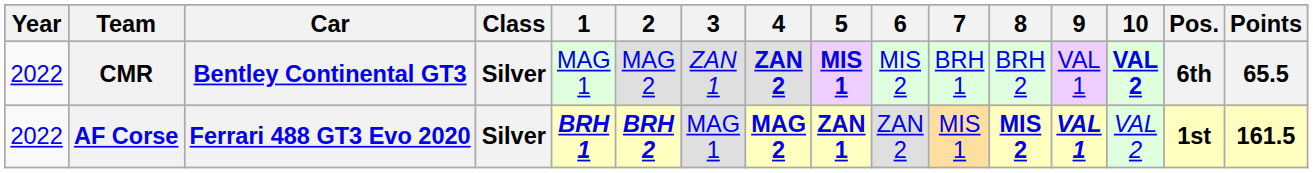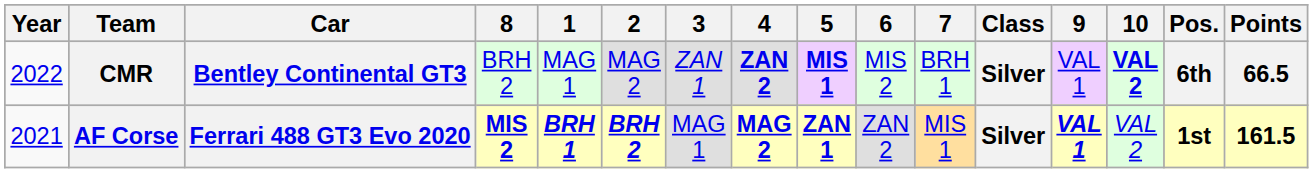columns swapped: Class <-> 8
CMR | Points: 65.5 -> 66.5
AF Corse | Year: 2022 -> 2021
